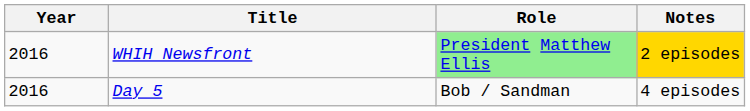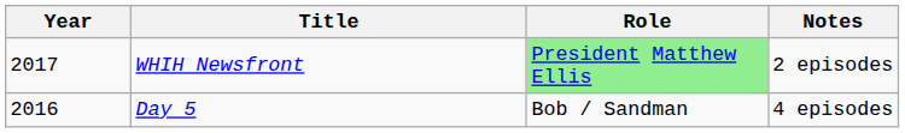WHIH Newsfront | Year: 2016 -> 2017
WHIH Newsfront | Notes: gold background -> no background
